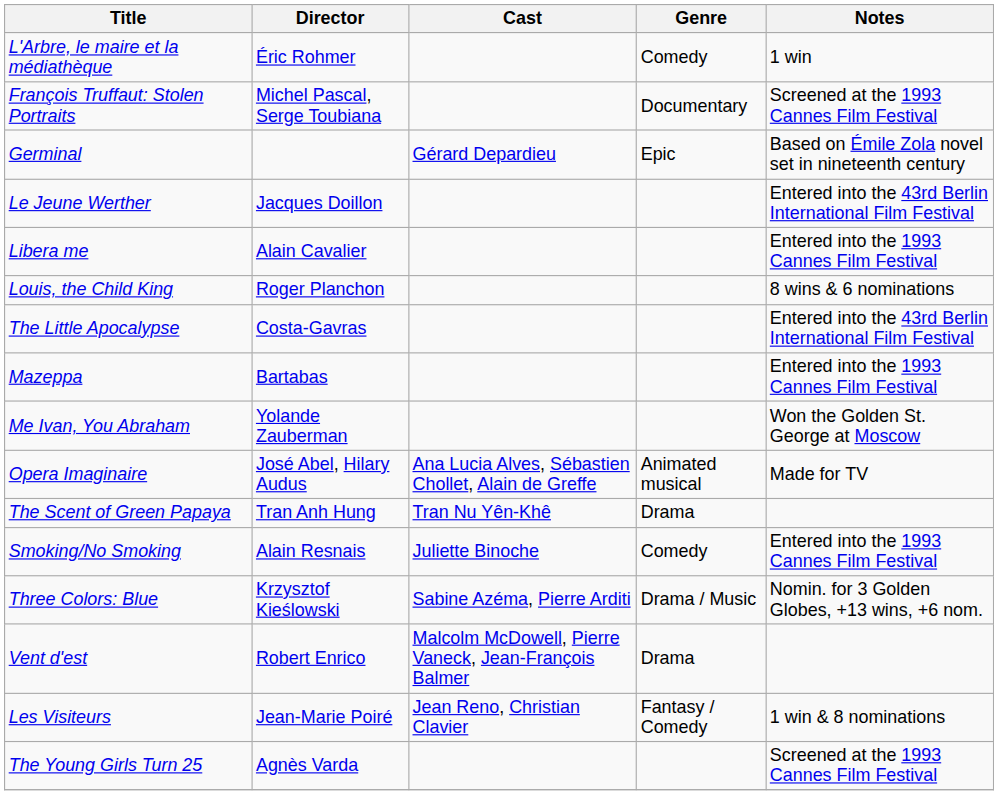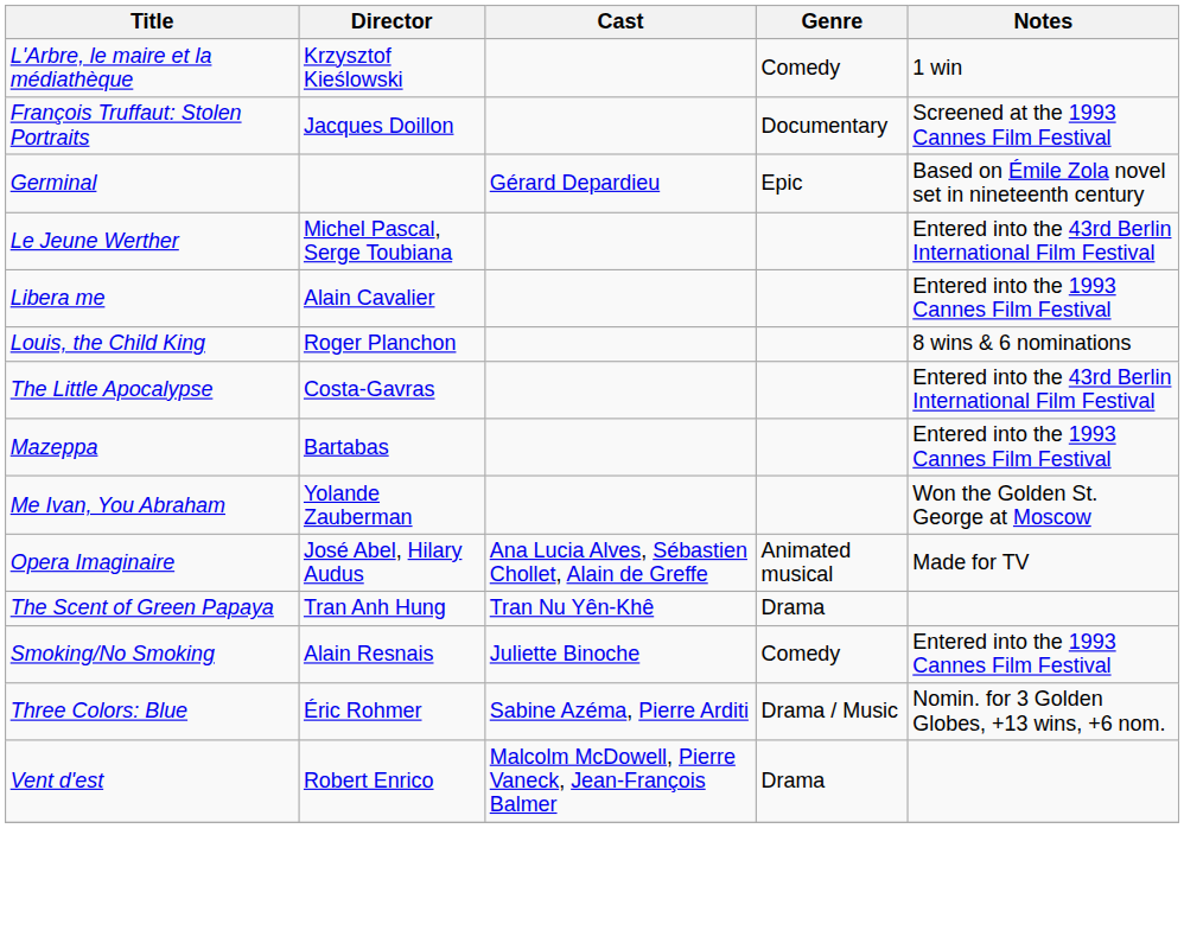L'Arbre, le maire et la médiathèque | Director: Éric Rohmer -> Krzysztof Kieślowski
François Truffaut: Stolen Portraits | Director: Michel Pascal, Serge Toubiana -> Jacques Doillon
Le Jeune Werther | Director: Jacques Doillon -> Michel Pascal, Serge Toubiana
Three Colors: Blue | Director: Krzysztof Kieślowski -> Éric Rohmer
- row: Les Visiteurs | Jean-Marie Poiré | Jean Reno, Christian Clavier | Fantasy / Comedy | 1 win & 8 nominations
- row: The Young Girls Turn 25 | Agnès Varda | Screened at the 1993 Cannes Film Festival
